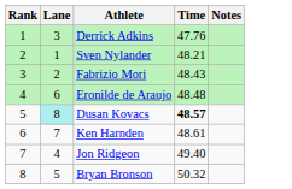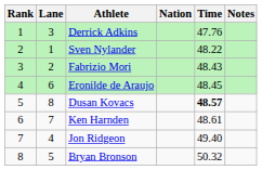+ column: Nation
Sven Nylander | Time: 48.21 -> 48.22
Eronilde de Araujo | Time: 48.48 -> 48.45
Dusan Kovacs | Lane: paleturquoise background -> no background
